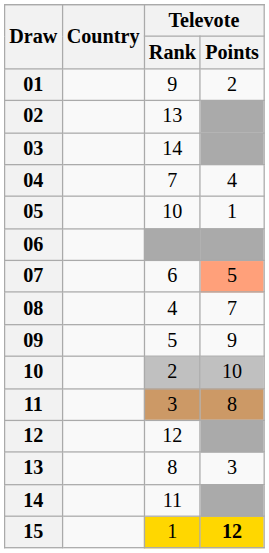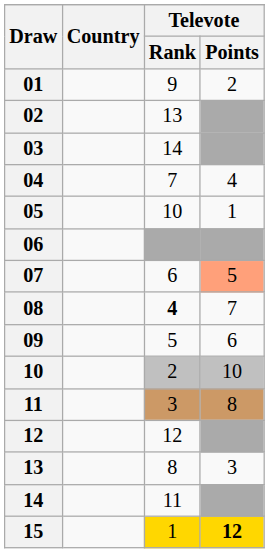08 | Televote / Rank: normal -> bold
09 | Televote / Points: 9 -> 6
